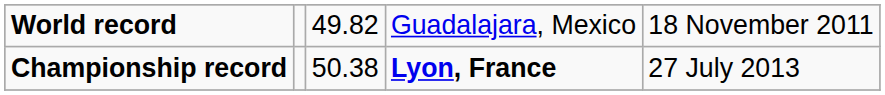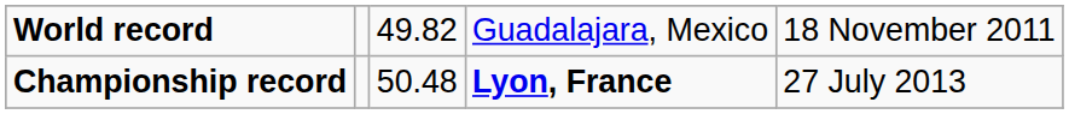Championship record | column 3: 50.38 -> 50.48
